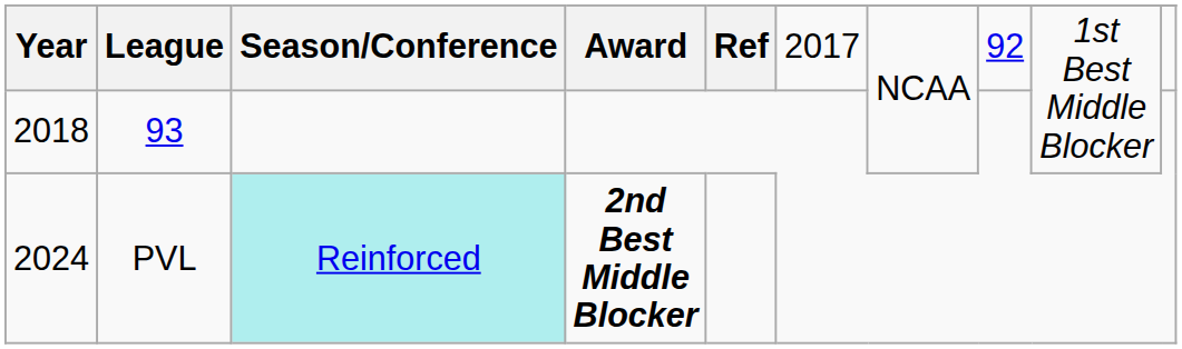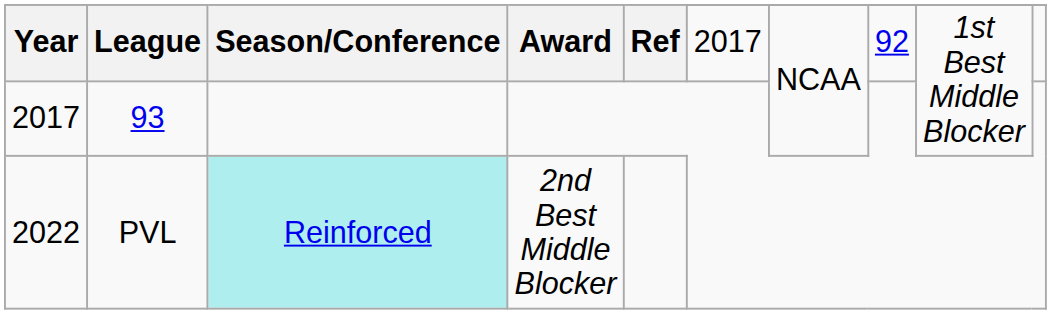93 | Year: 2018 -> 2017
PVL | Year: 2024 -> 2022
PVL | Award: bold -> normal
